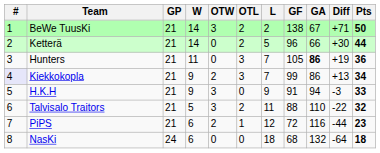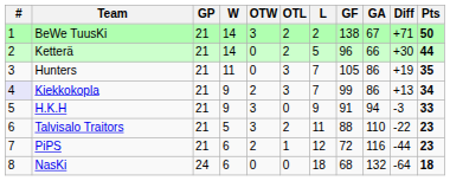Hunters | GA: bold -> normal
Hunters | Pts: 36 -> 35
Talvisalo Traitors | Pts: 32 -> 23
